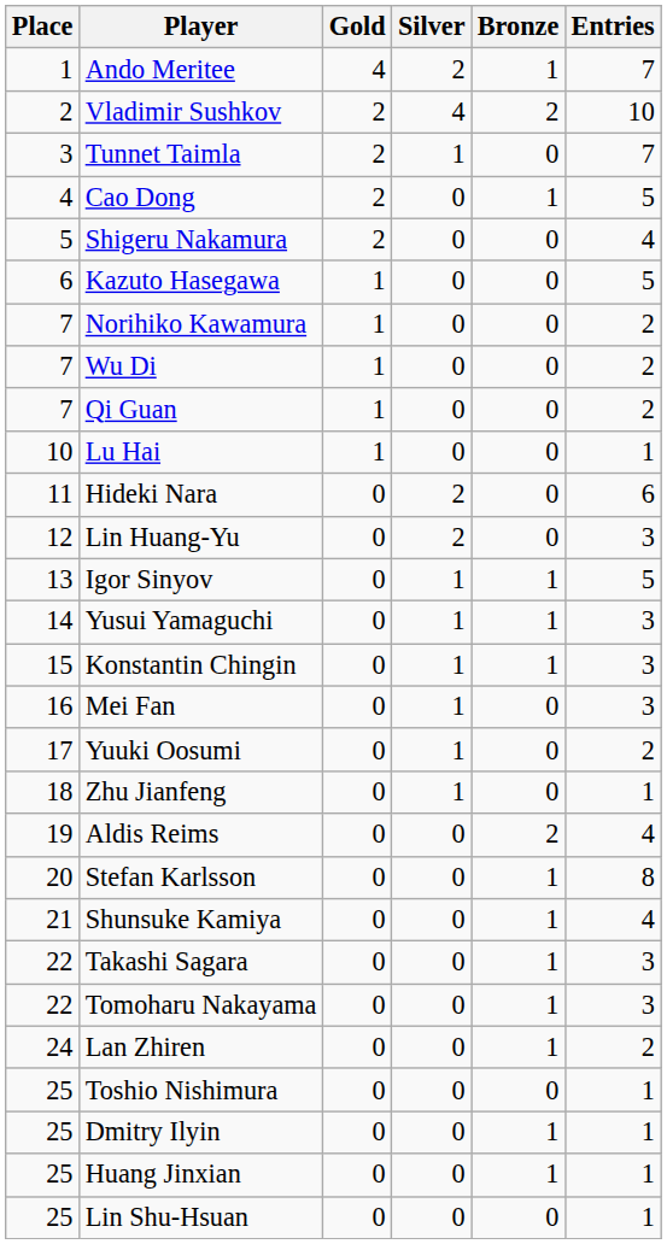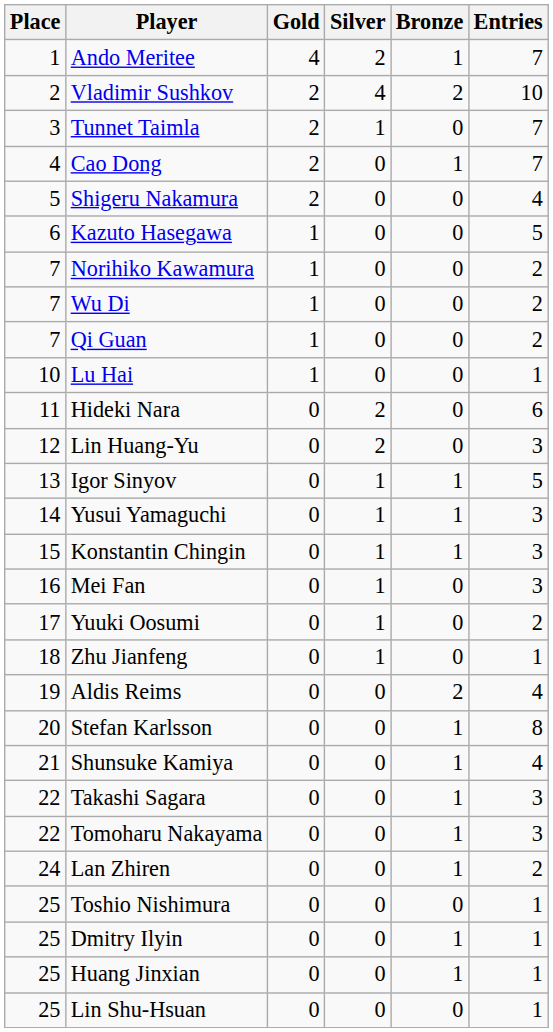Cao Dong | Entries: 5 -> 7
